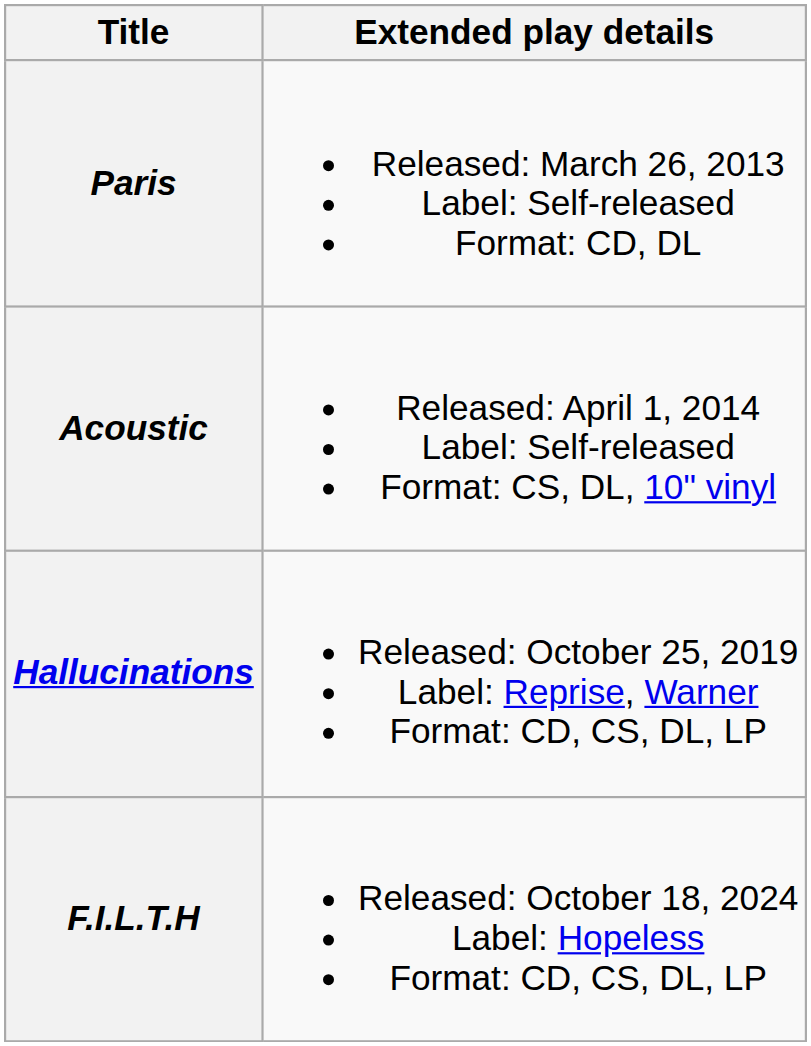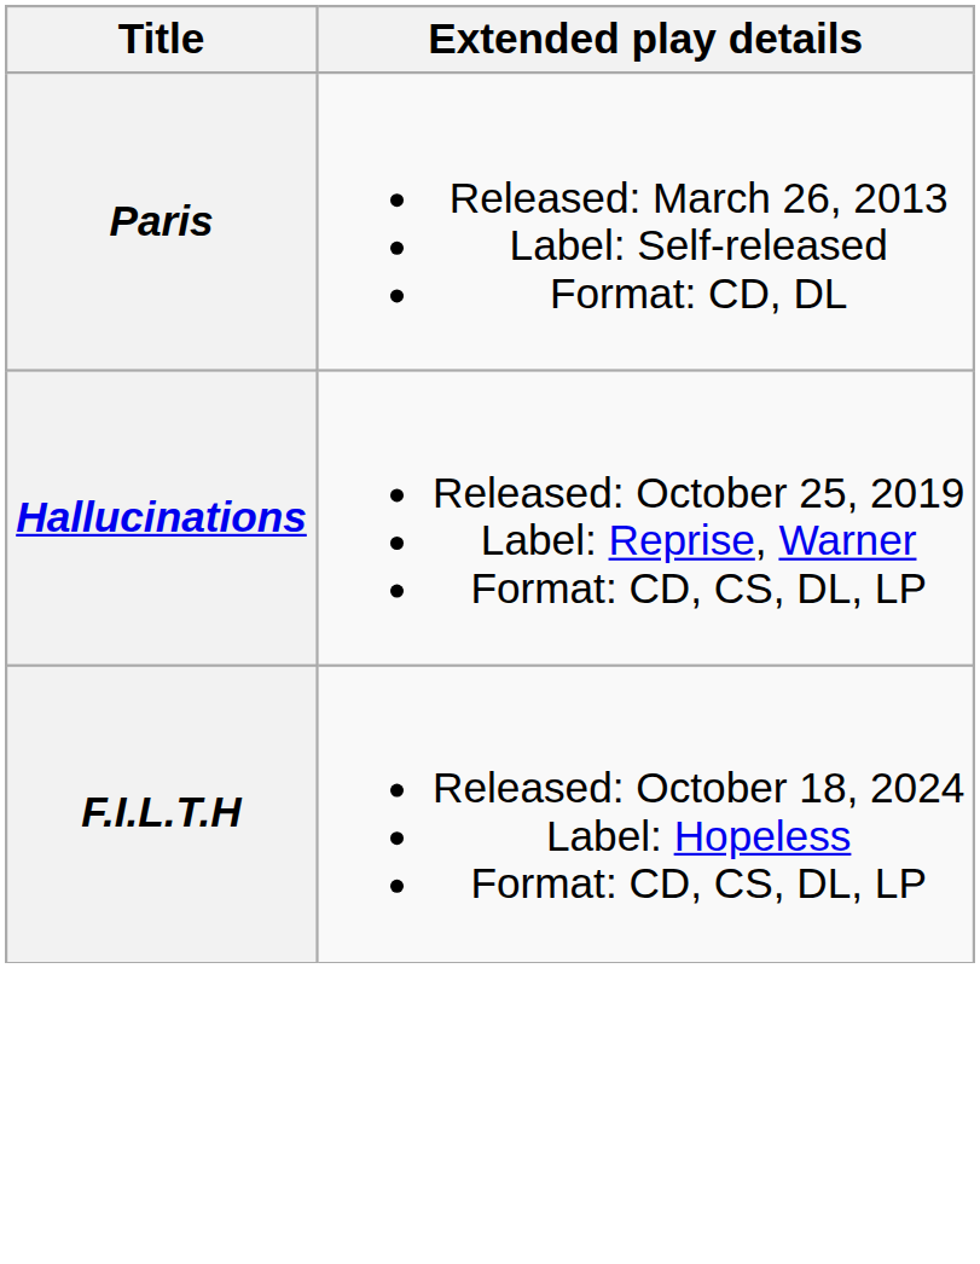- row: Acoustic | Released: April 1, 2014 Label: Self-released Format: CS, DL, 10" vinyl
